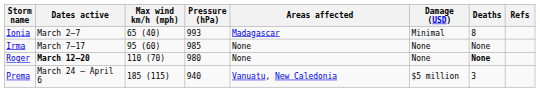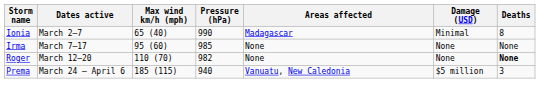- column: Refs
Ionia | Pressure (hPa): 993 -> 990
Roger | Dates active: bold -> normal
Roger | Pressure (hPa): 980 -> 982
